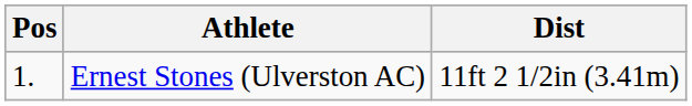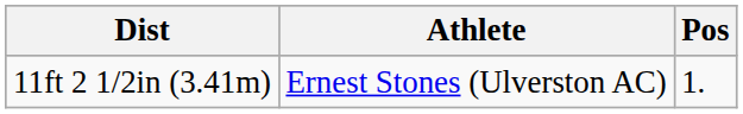columns swapped: Pos <-> Dist
